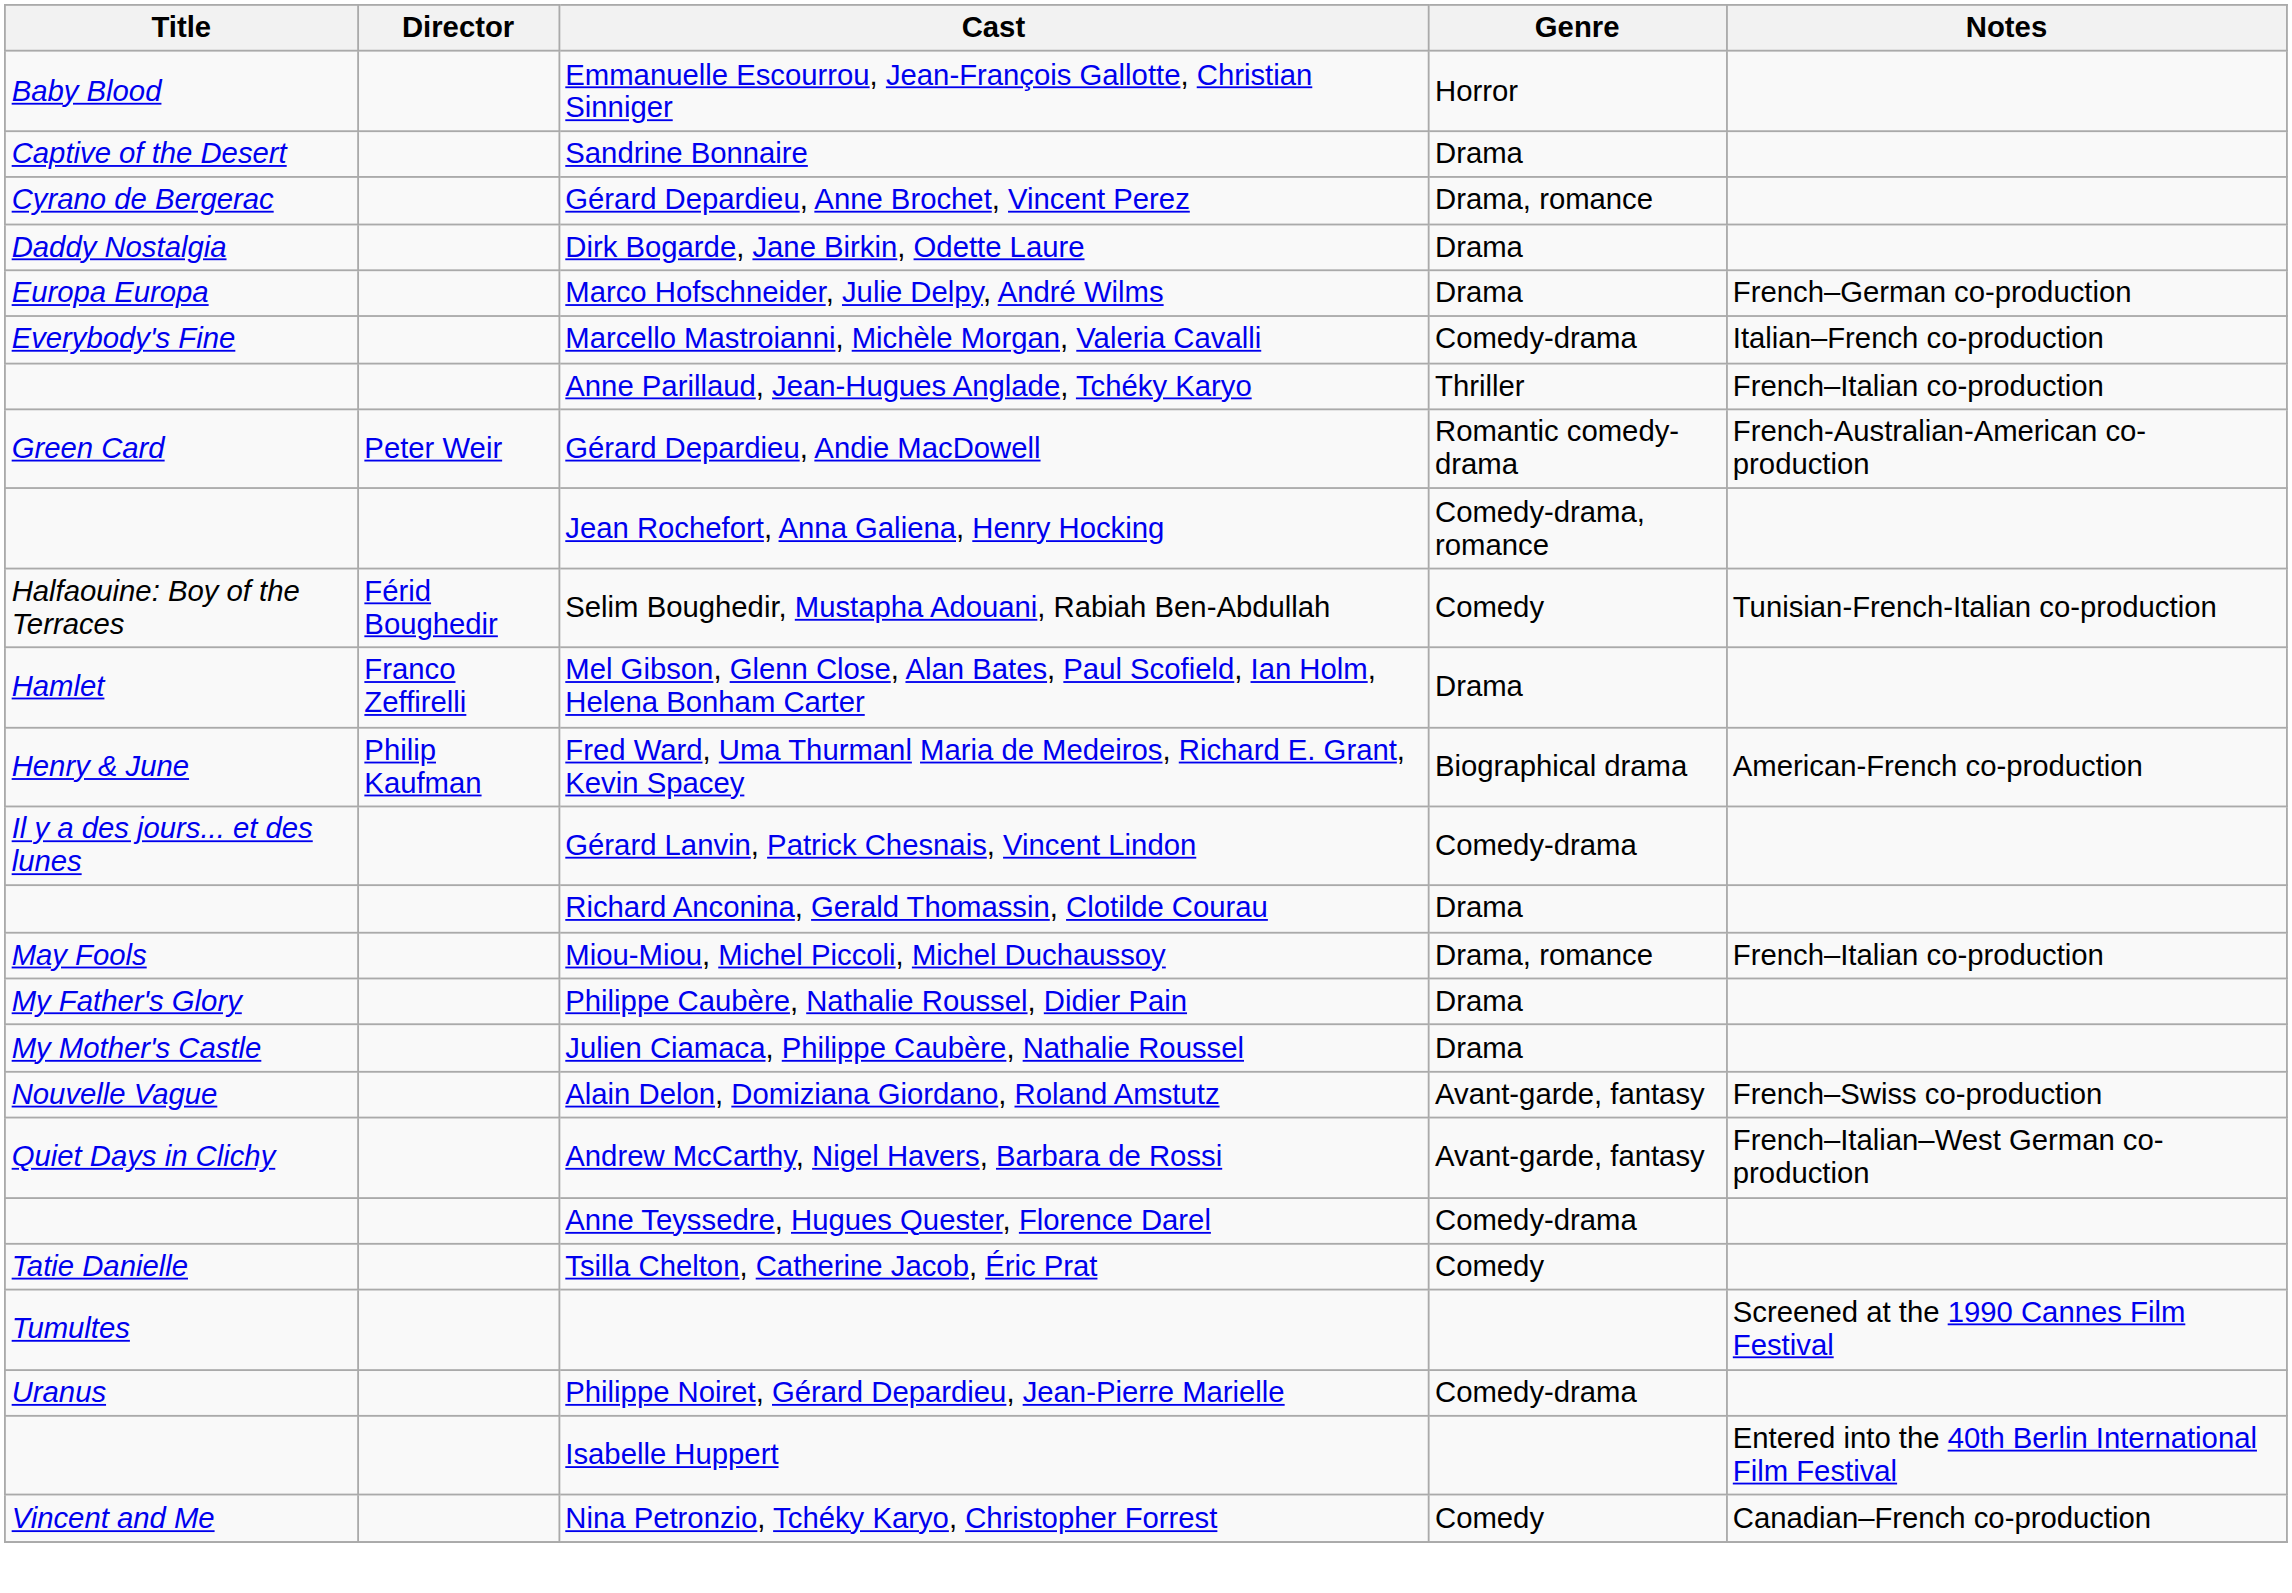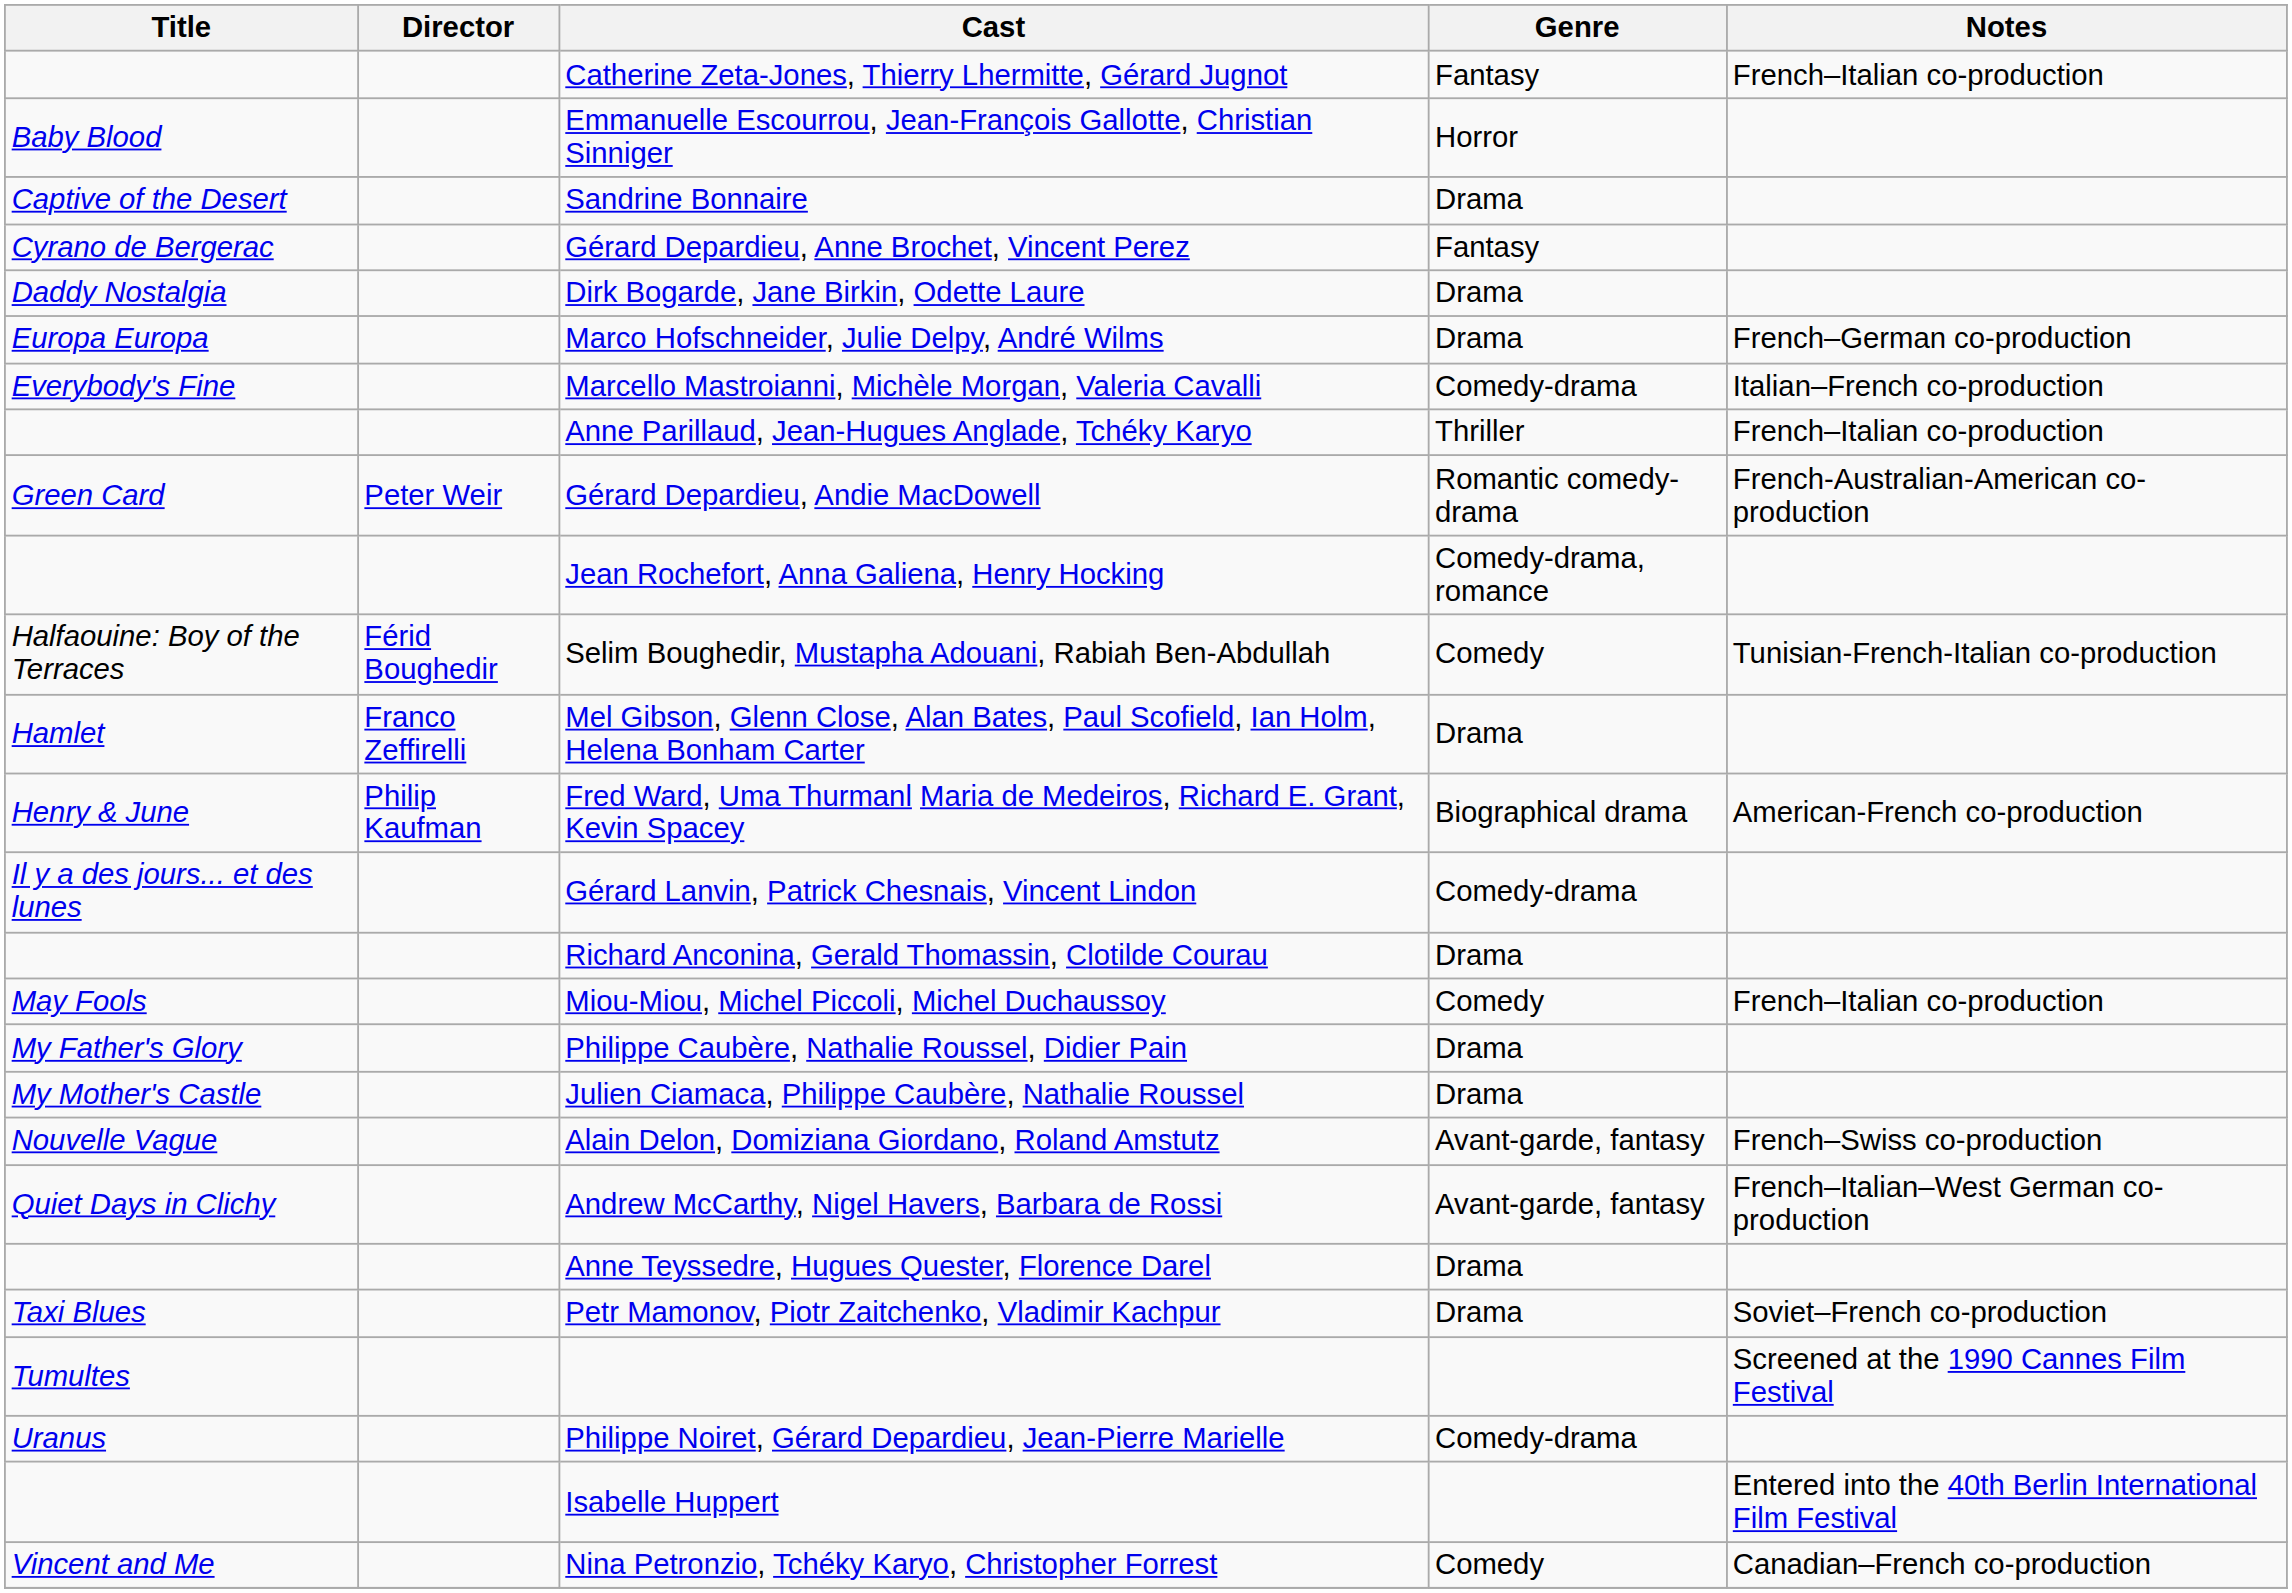+ row: Catherine Zeta-Jones, Thierry Lhermitte, Gérard Jugnot | Fantasy | French–Italian co-production
Gérard Depardieu, Anne Brochet, Vincent Perez | Genre: Drama, romance -> Fantasy
Miou-Miou, Michel Piccoli, Michel Duchaussoy | Genre: Drama, romance -> Comedy
Anne Teyssedre, Hugues Quester, Florence Darel | Genre: Comedy-drama -> Drama
- row: Tatie Danielle | Tsilla Chelton, Catherine Jacob, Éric Prat | Comedy
+ row: Taxi Blues | Petr Mamonov, Piotr Zaitchenko, Vladimir Kachpur | Drama | Soviet–French co-production
